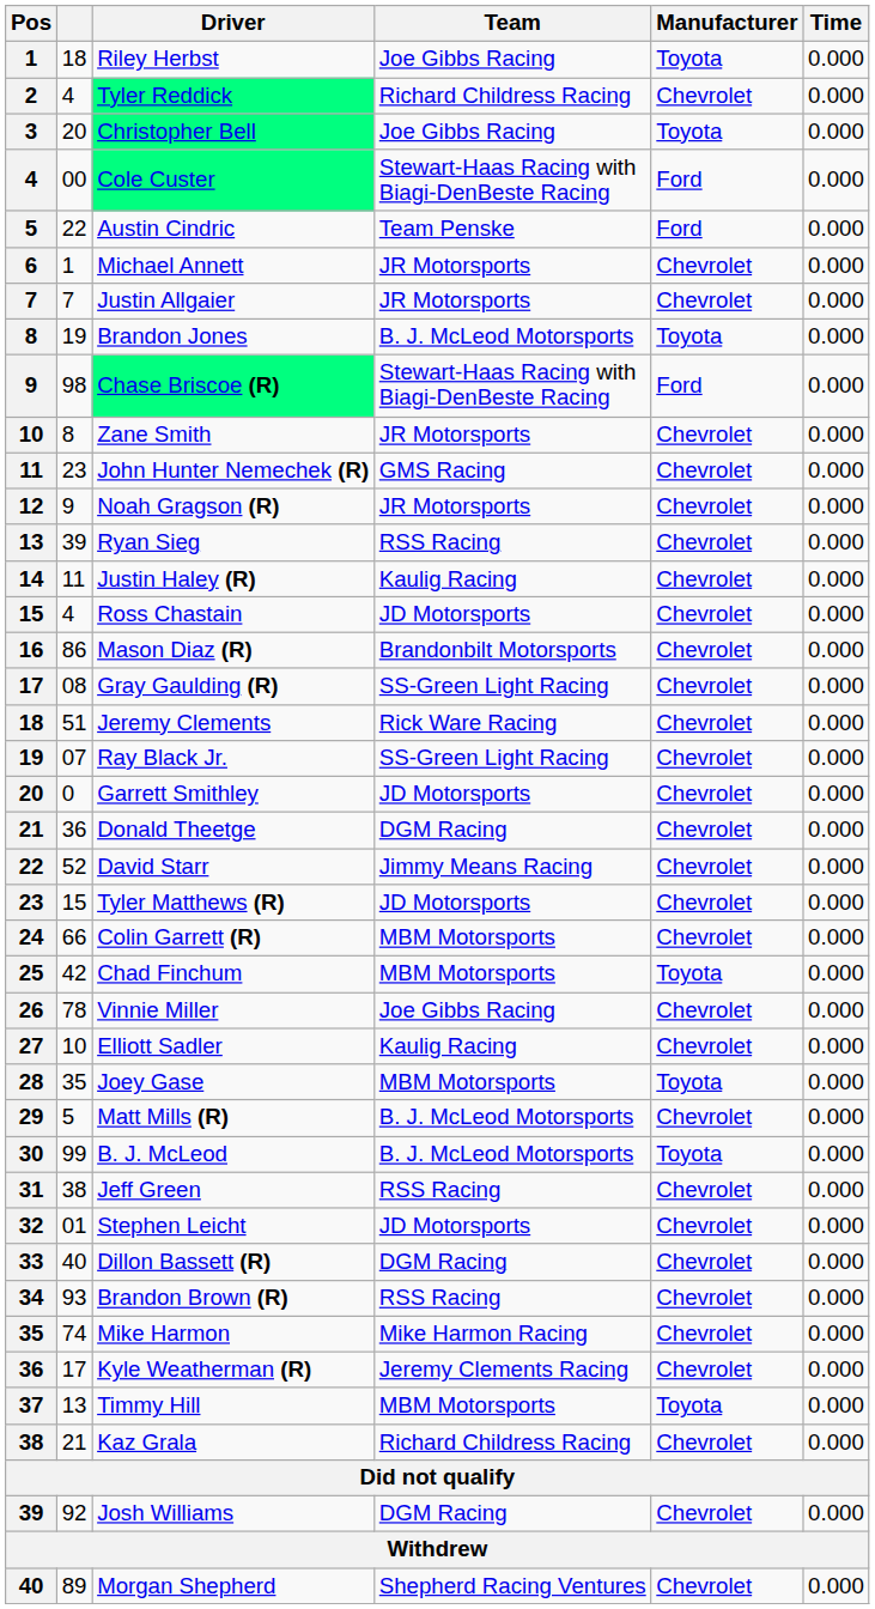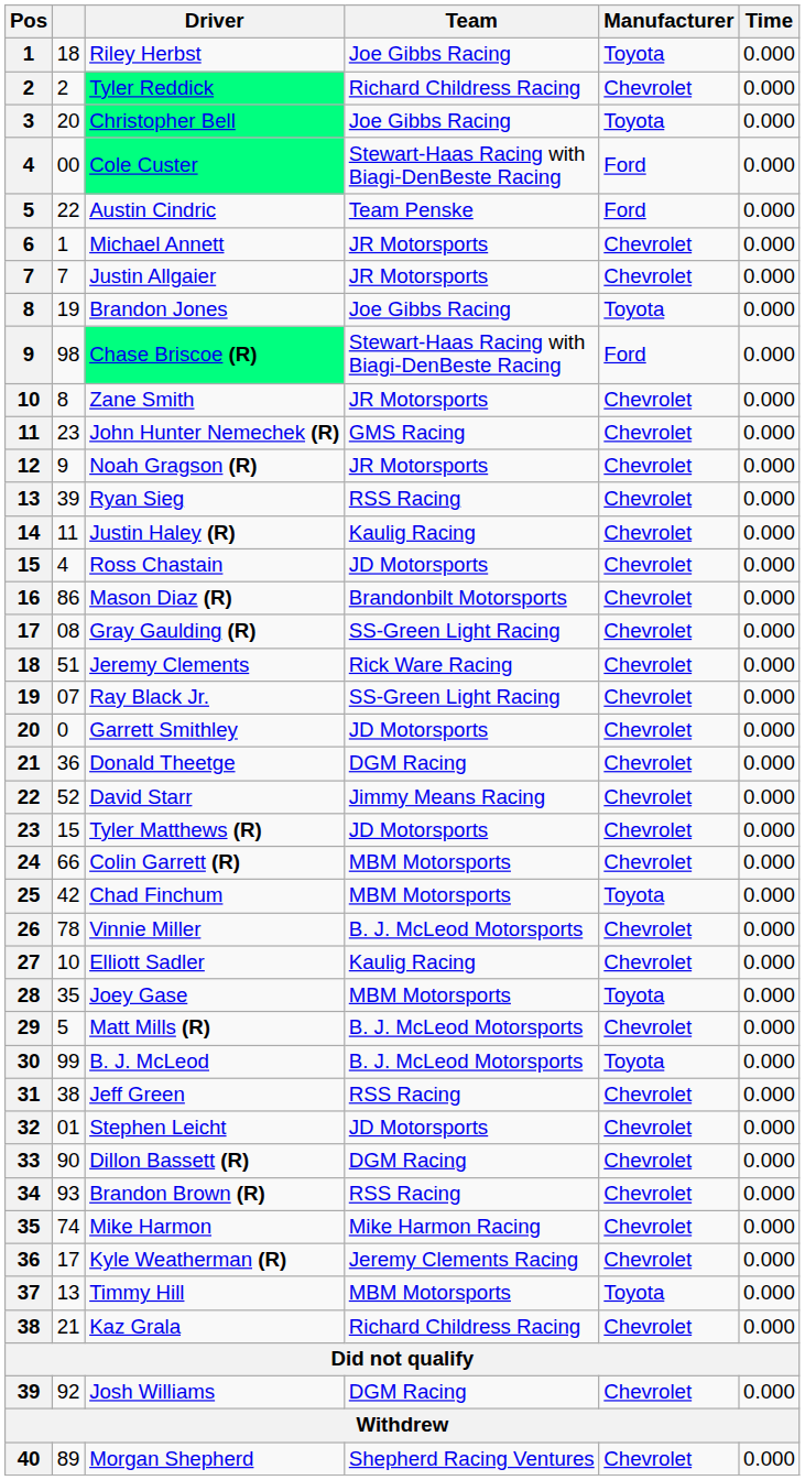Tyler Reddick | column 2: 4 -> 2
Brandon Jones | Team: B. J. McLeod Motorsports -> Joe Gibbs Racing
Vinnie Miller | Team: Joe Gibbs Racing -> B. J. McLeod Motorsports
Dillon Bassett (R) | column 2: 40 -> 90
